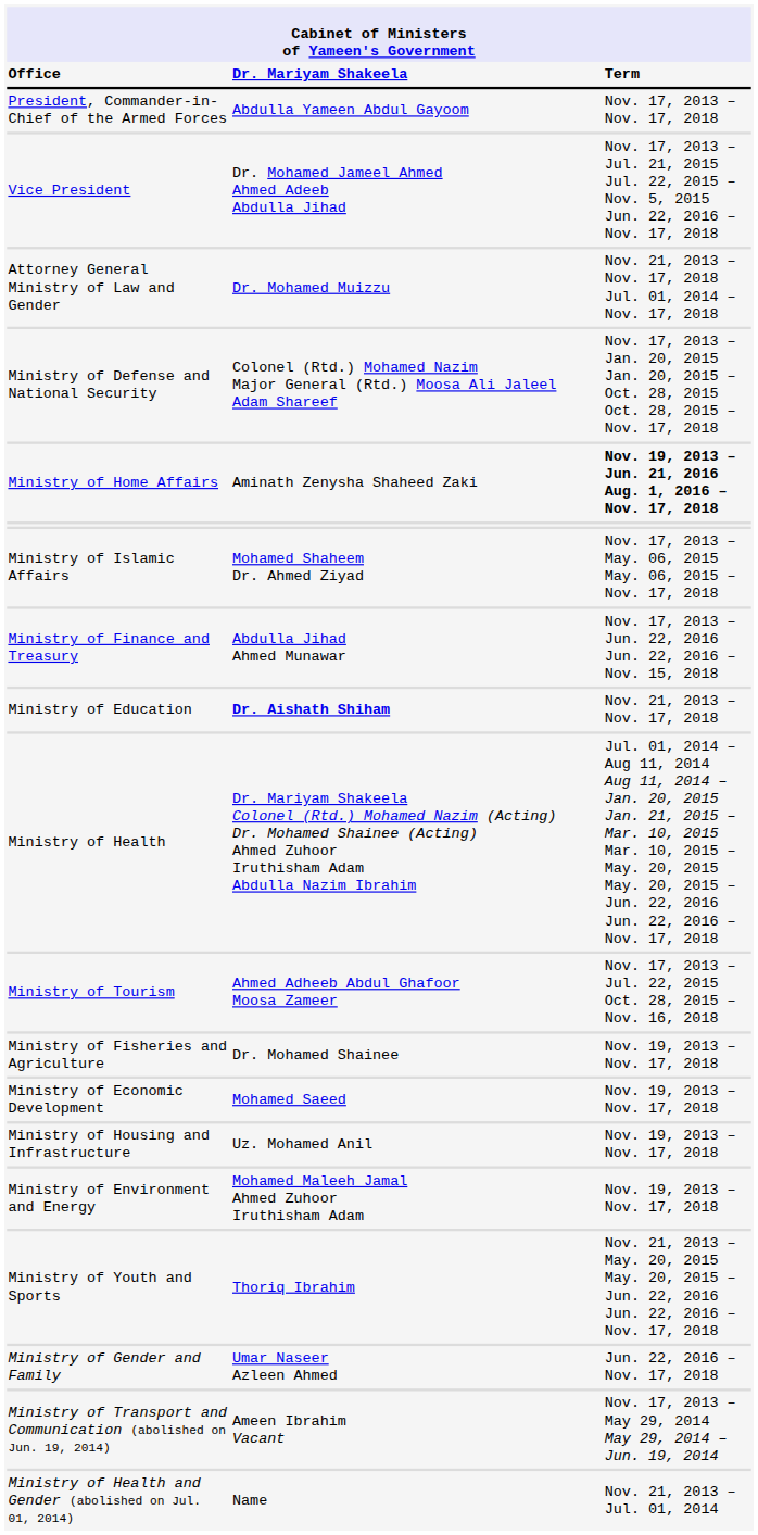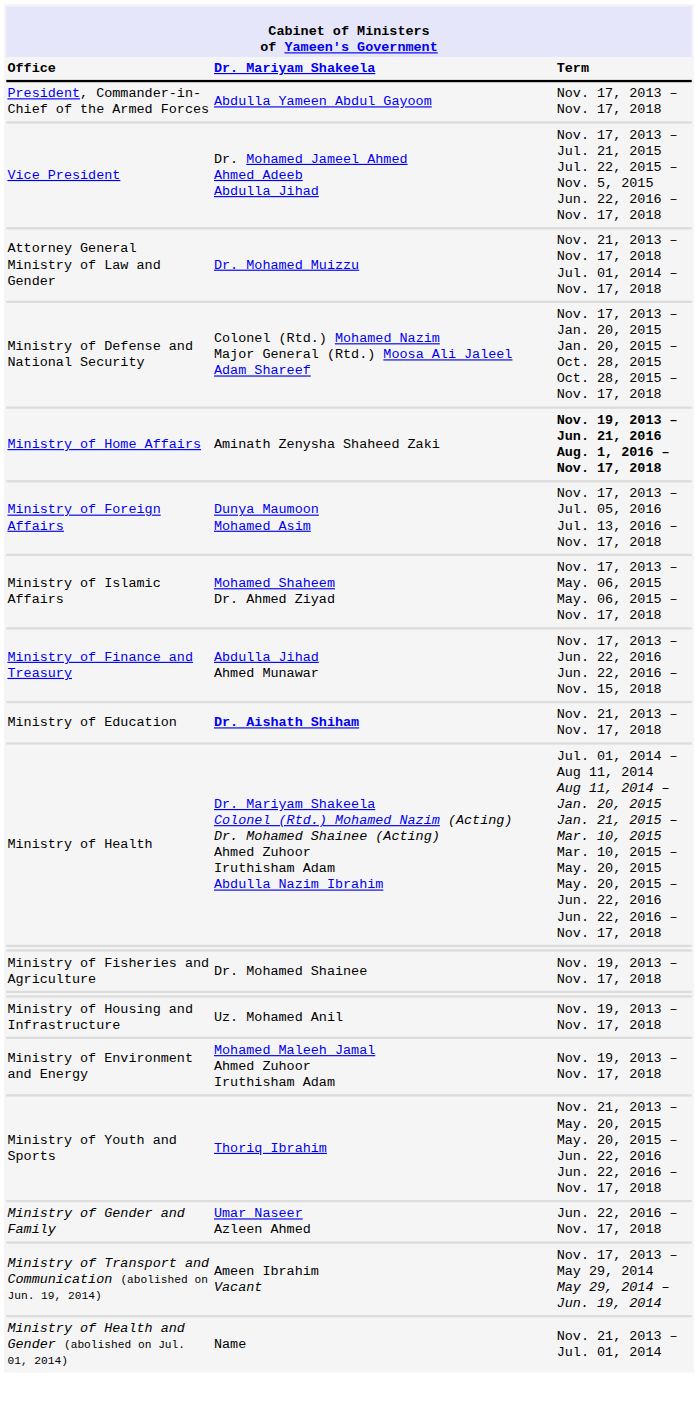+ row: Ministry of Foreign Affairs | Dunya Maumoon Mohamed Asim | Nov. 17, 2013 – Jul. 05, 2016 Jul. 13, 2016 – Nov. 17, 2018
- row: Ministry of Tourism | Ahmed Adheeb Abdul Ghafoor Moosa Zameer | Nov. 17, 2013 – Jul. 22, 2015 Oct. 28, 2015 – Nov. 16, 2018
- row: Ministry of Economic Development | Mohamed Saeed | Nov. 19, 2013 – Nov. 17, 2018
